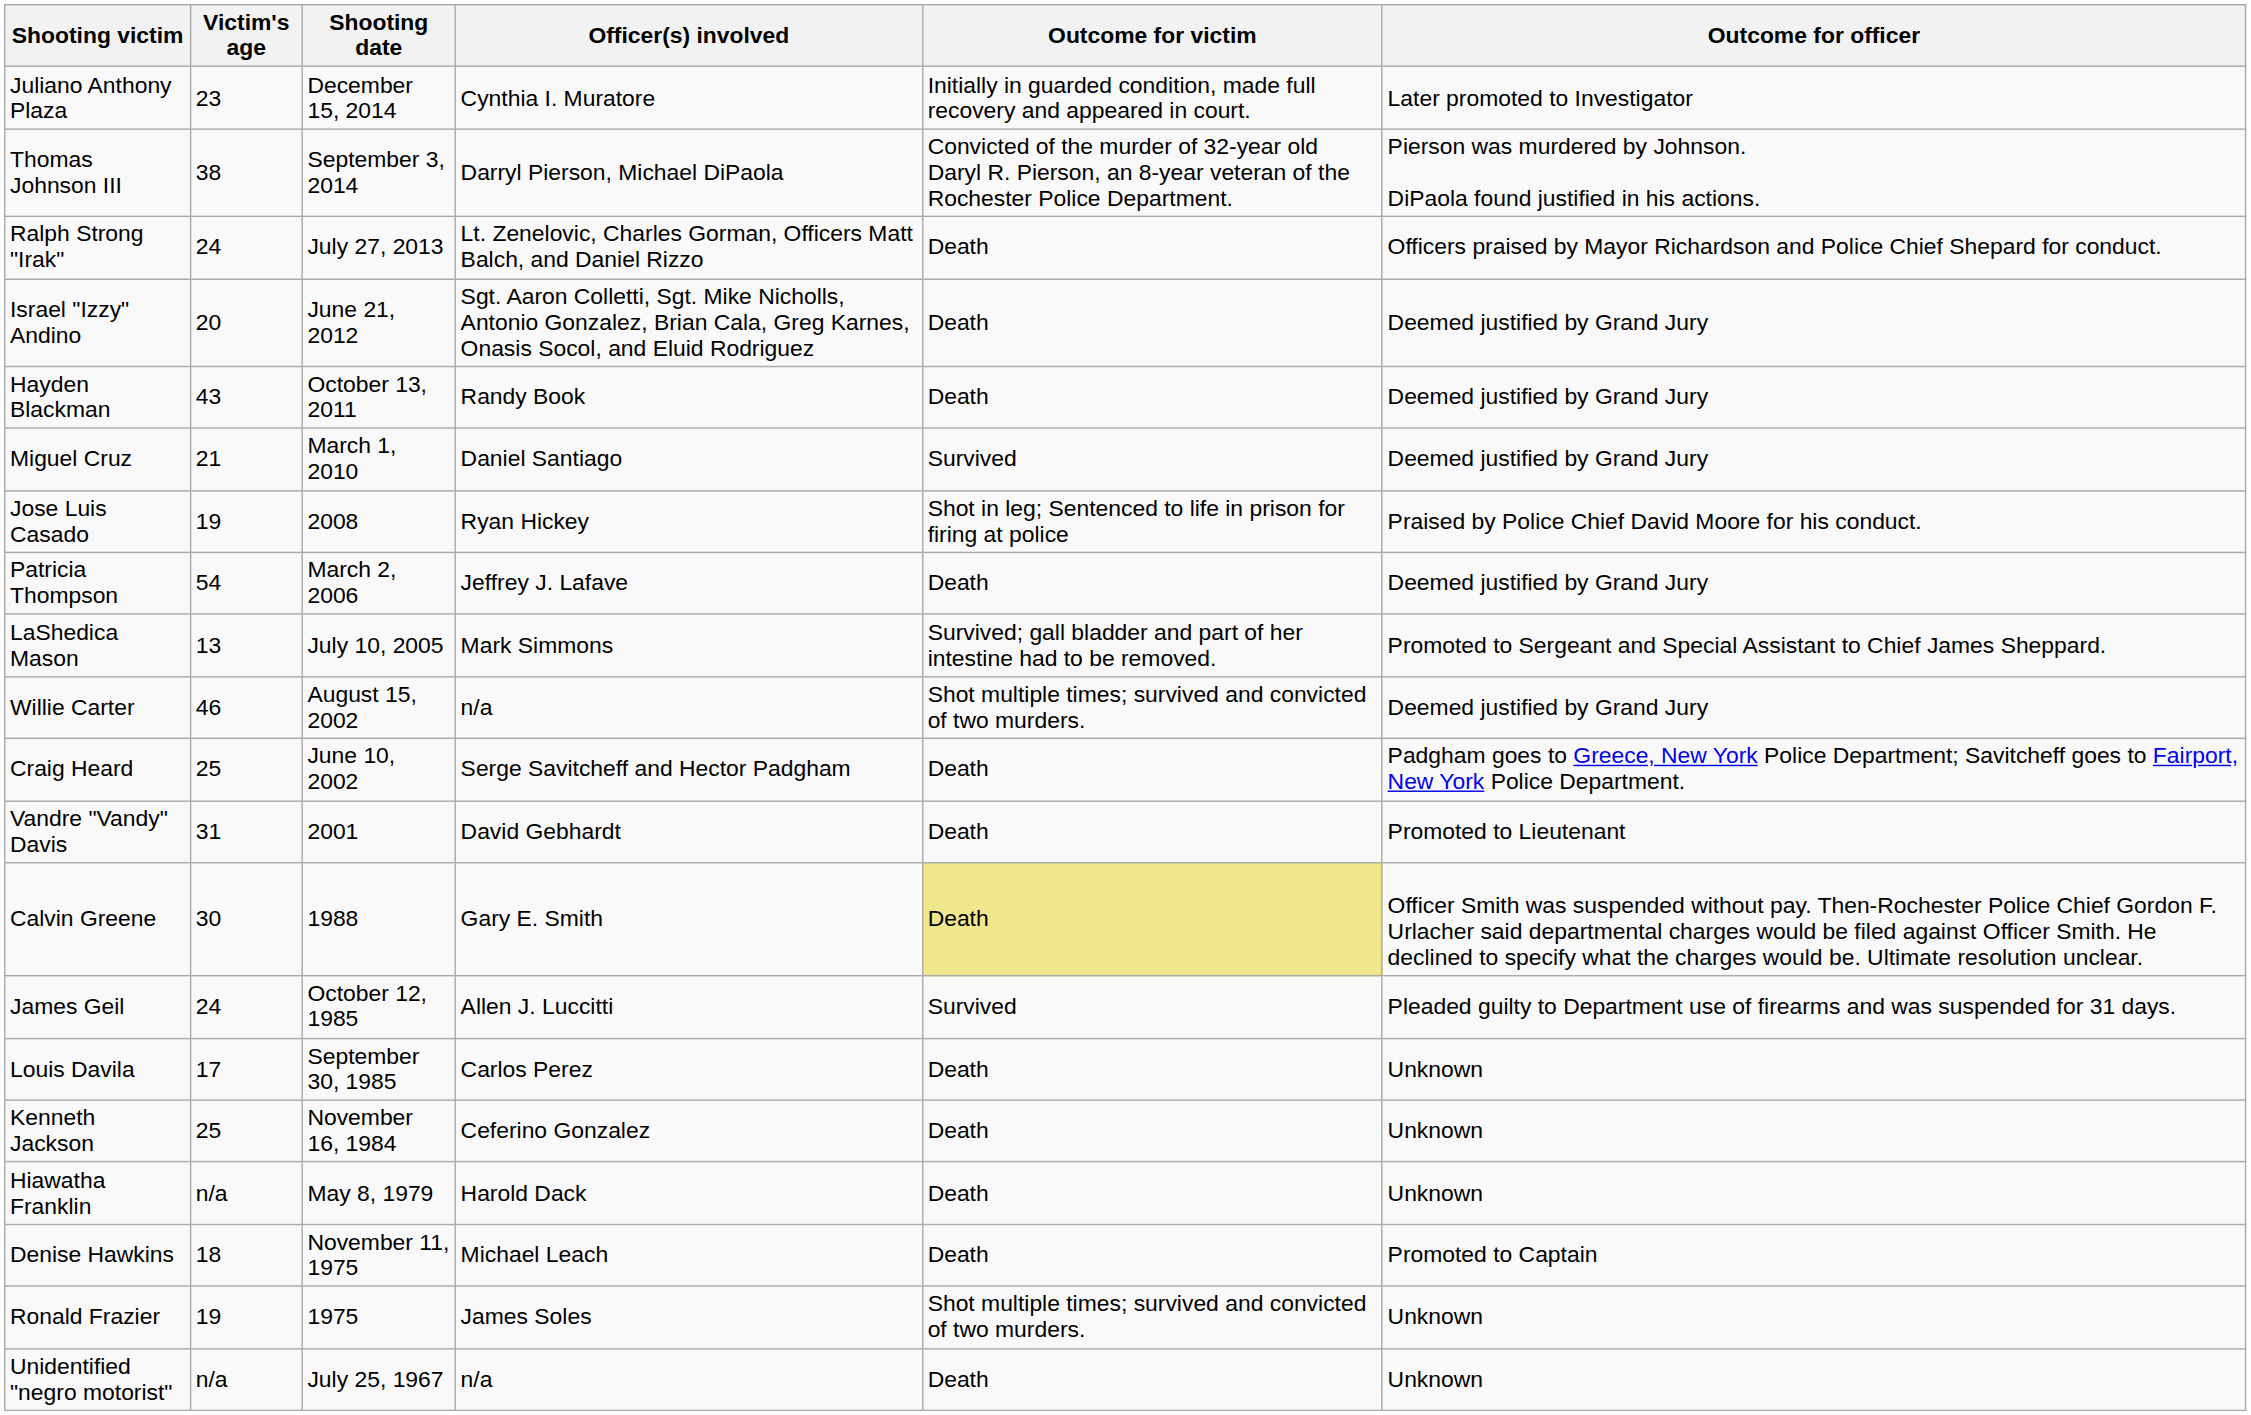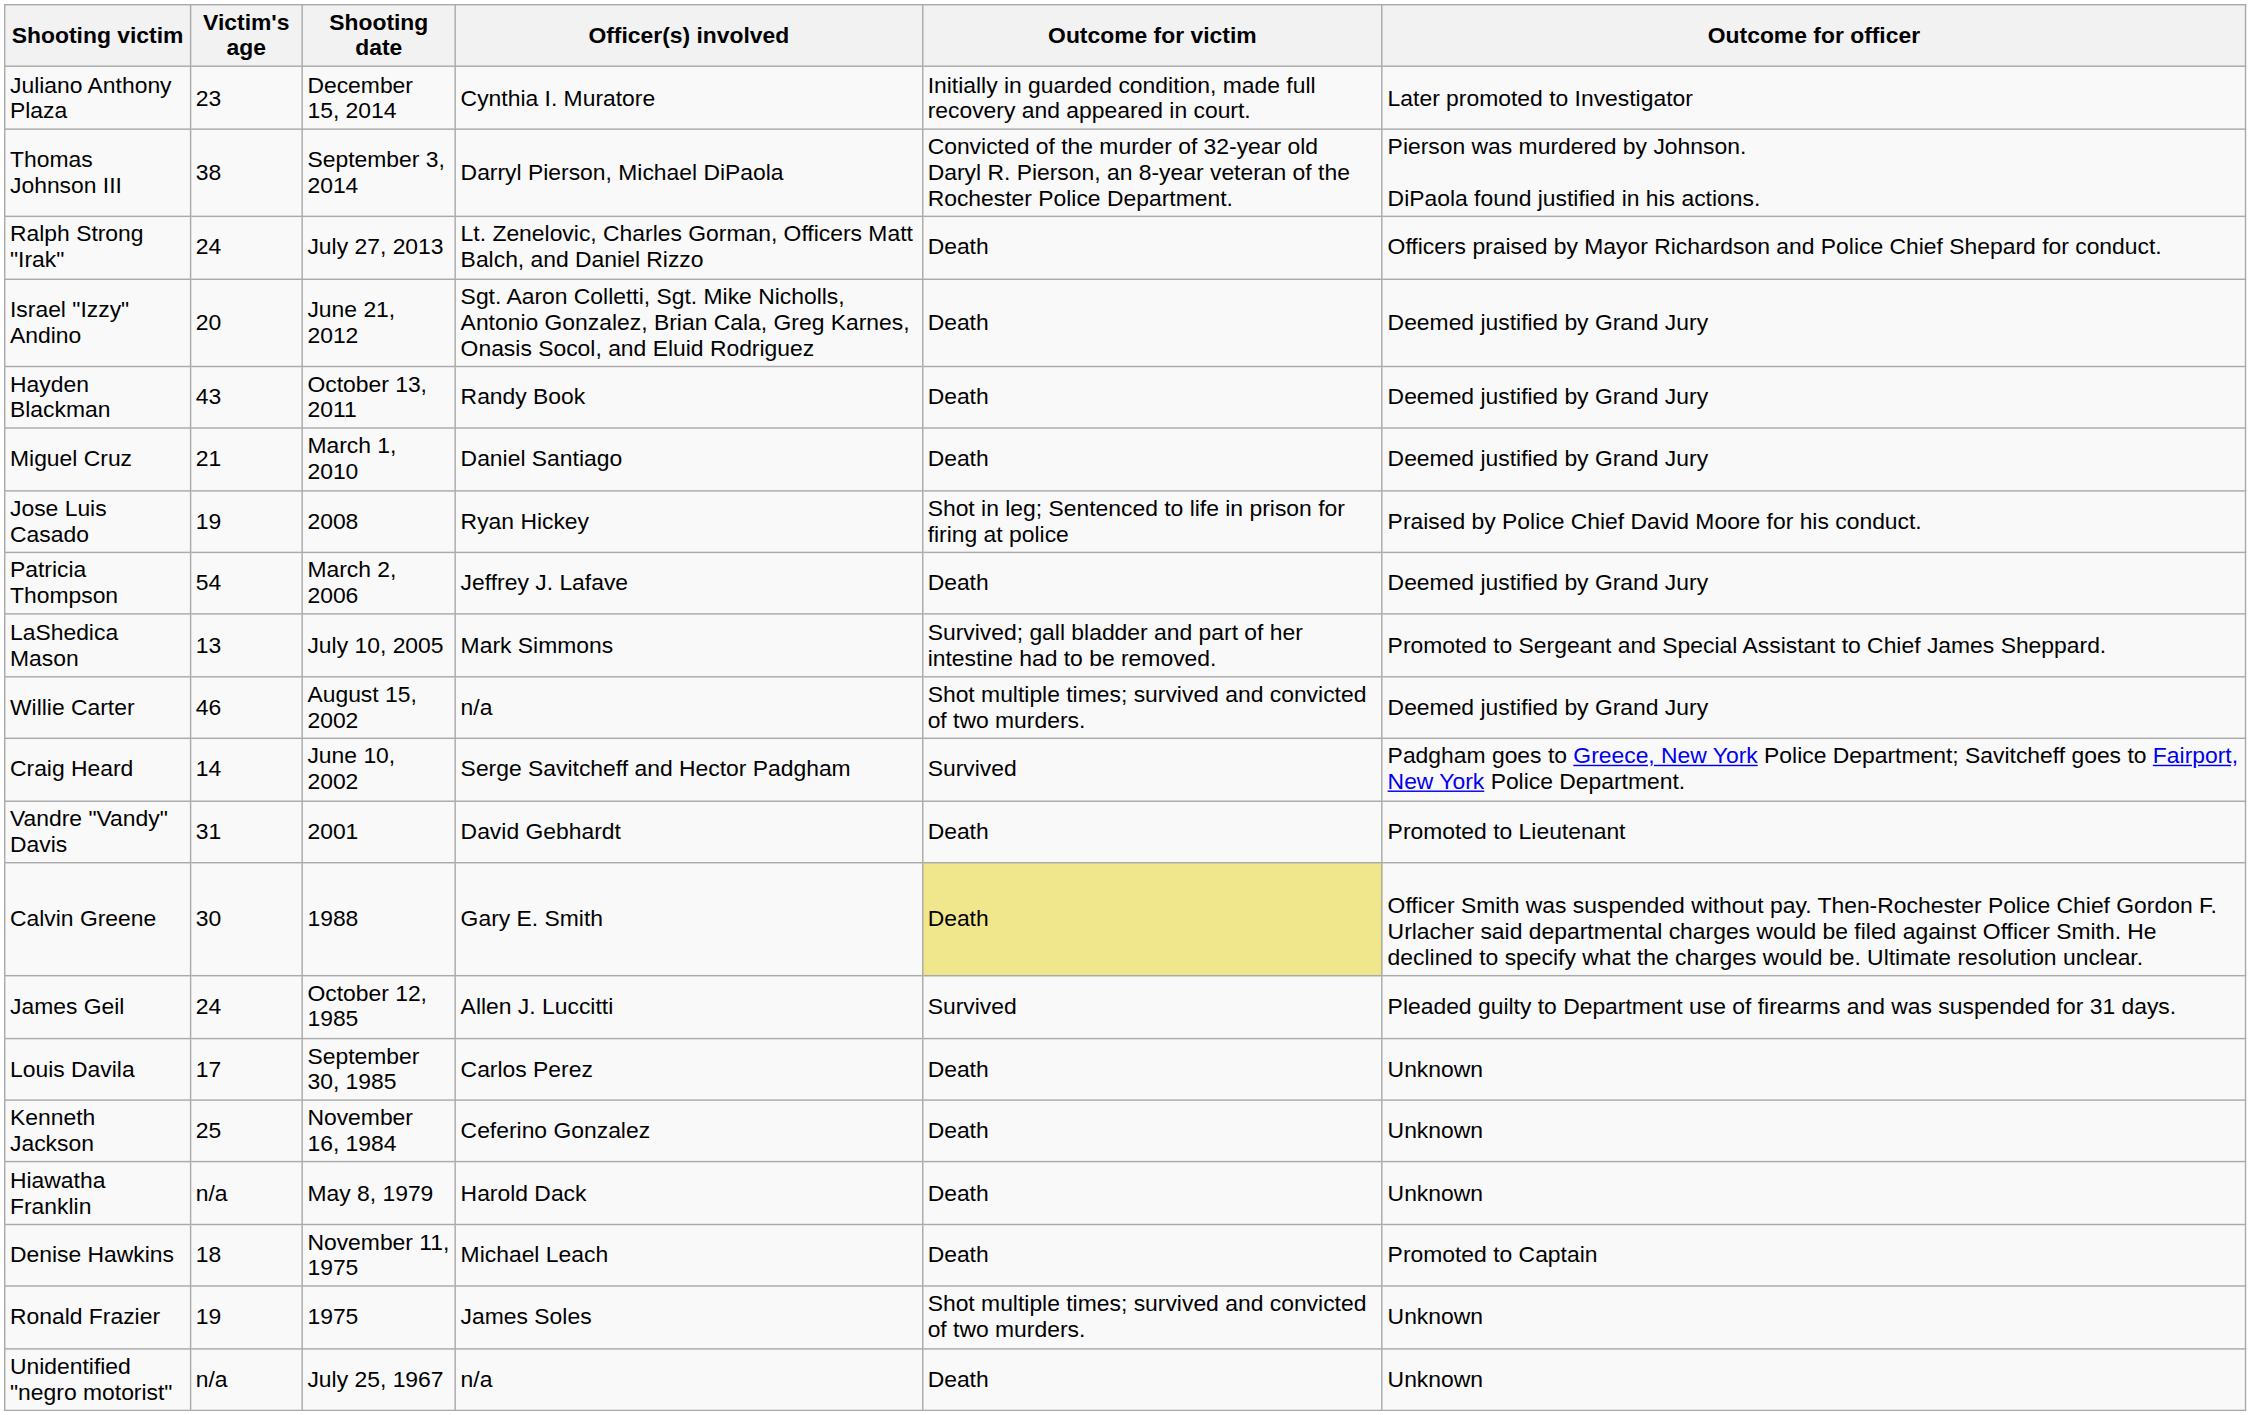Miguel Cruz | Outcome for victim: Survived -> Death
Craig Heard | Victim's age: 25 -> 14
Craig Heard | Outcome for victim: Death -> Survived
